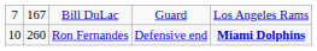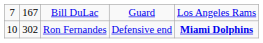Ron Fernandes | column 2: 260 -> 302
